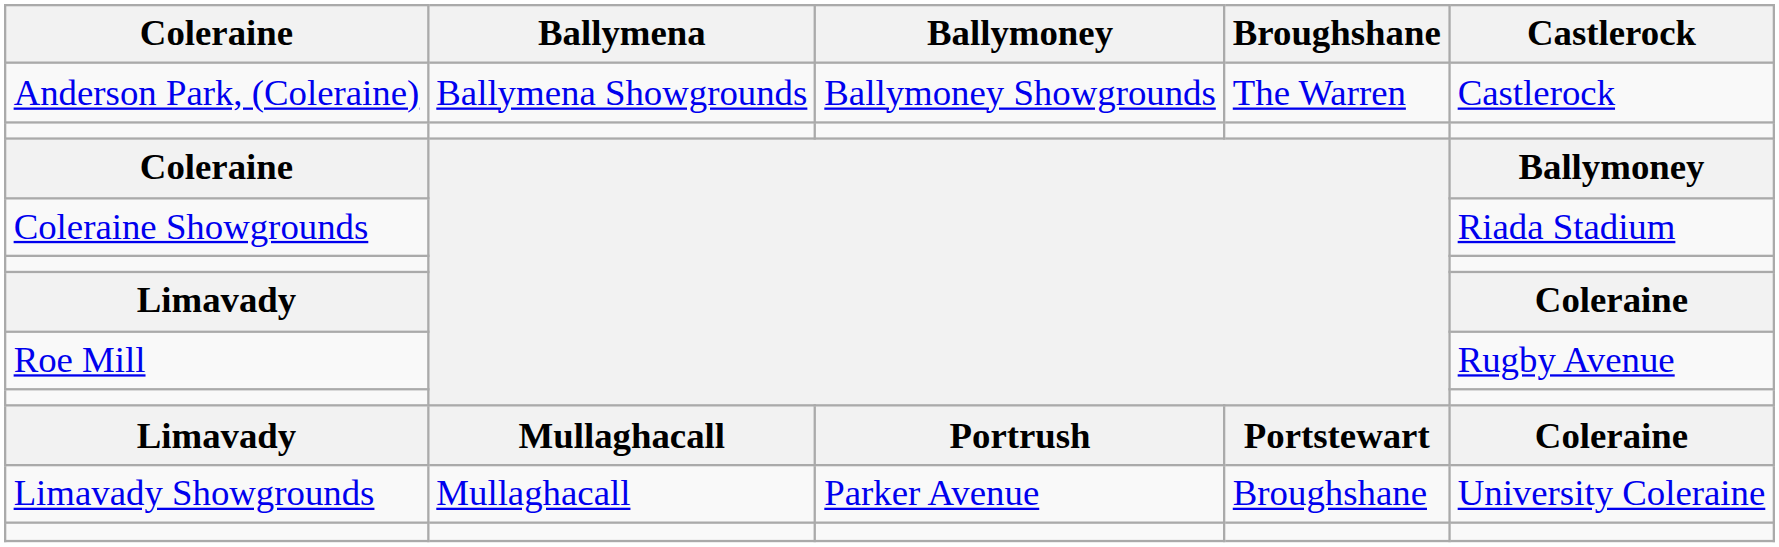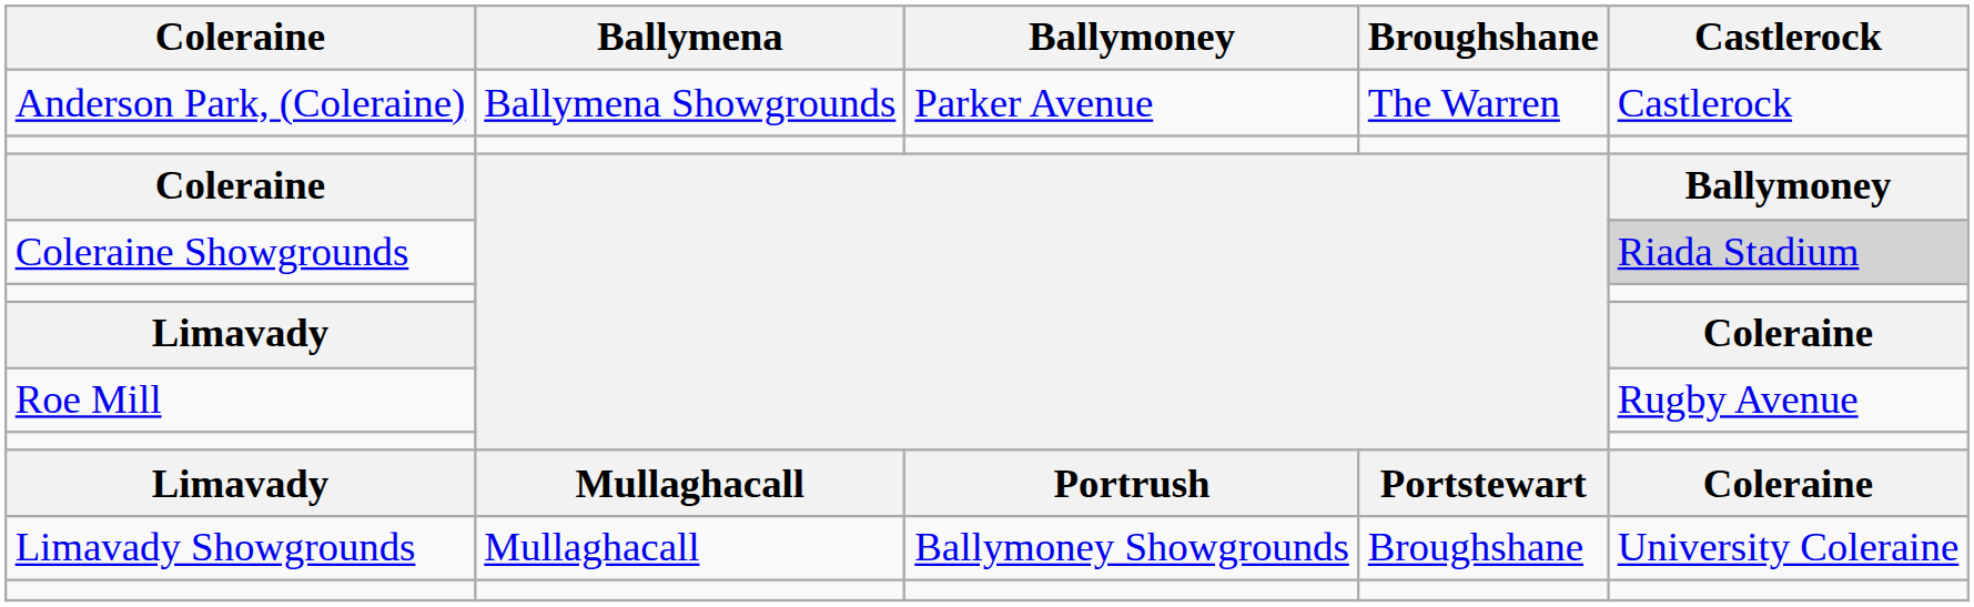Anderson Park, (Coleraine) | Ballymoney: Ballymoney Showgrounds -> Parker Avenue
Coleraine Showgrounds | Castlerock: no background -> lightgrey background
Limavady Showgrounds | Ballymoney: Parker Avenue -> Ballymoney Showgrounds
